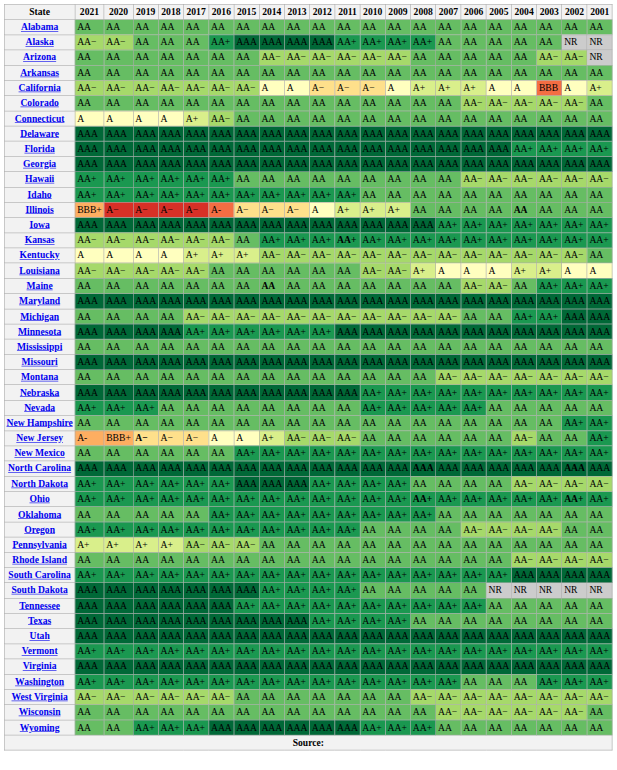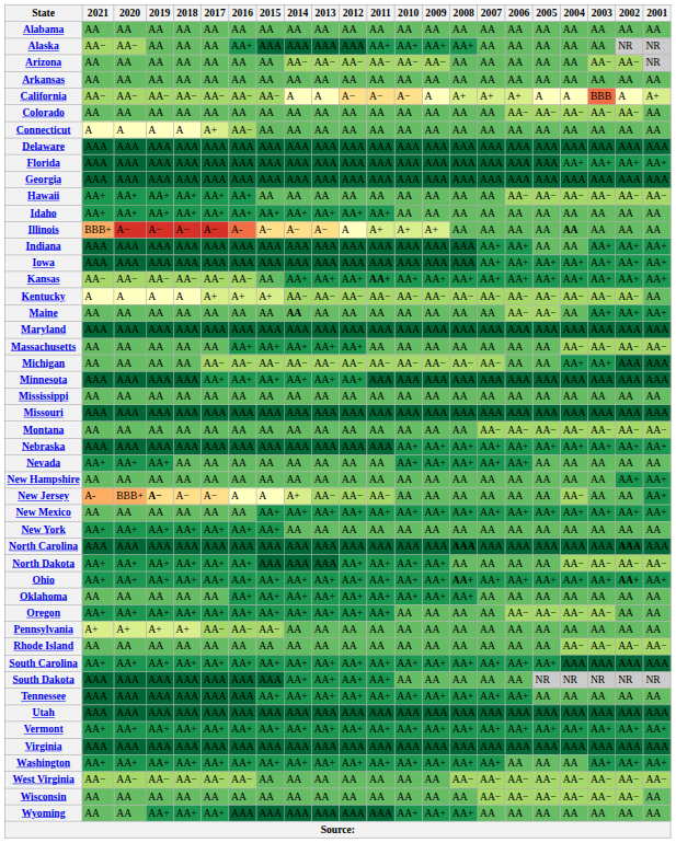+ row: Indiana | AAA | AAA | AAA | AAA | AAA | AAA | AAA | AAA | AAA | AAA | AAA | AAA | AAA | AAA | AA+ | AA+ | AA | AA | AA+ | AA+ | AA+
- row: Louisiana | AA− | AA− | AA− | AA− | AA− | AA | AA | AA | AA | AA | AA | AA− | AA− | A+ | A | A | A | A+ | A+ | A | A
+ row: Massachusetts | AA | AA | AA | AA | AA | AA+ | AA+ | AA+ | AA+ | AA+ | AA | AA | AA | AA | AA | AA | AA | AA− | AA− | AA− | AA−
+ row: New York | AA+ | AA+ | AA+ | AA+ | AA+ | AA+ | AA+ | AA | AA | AA | AA | AA | AA | AA | AA | AA | AA | AA | AA | AA | AA
- row: Texas | AAA | AAA | AAA | AAA | AAA | AAA | AAA | AAA | AAA | AA+ | AA+ | AA+ | AA+ | AA | AA | AA | AA | AA | AA | AA | AA
